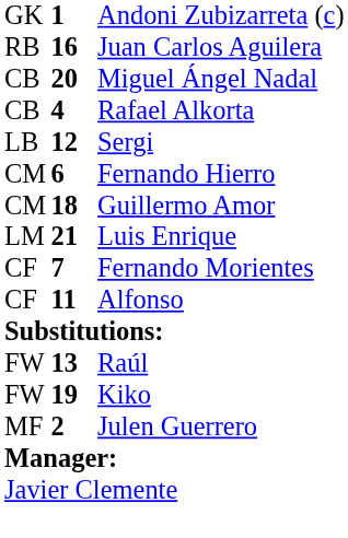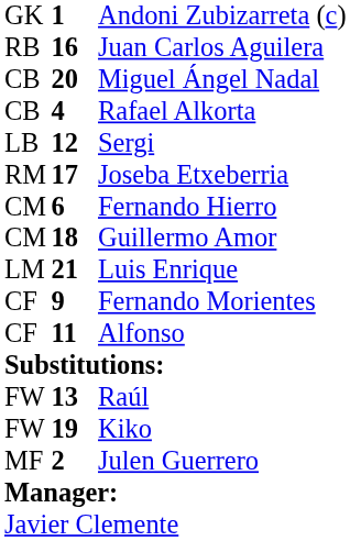+ row: RM | 17 | Joseba Etxeberria
Fernando Morientes | column 2: 7 -> 9
